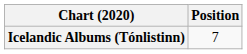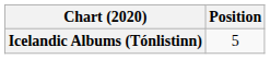Icelandic Albums (Tónlistinn) | Position: 7 -> 5
